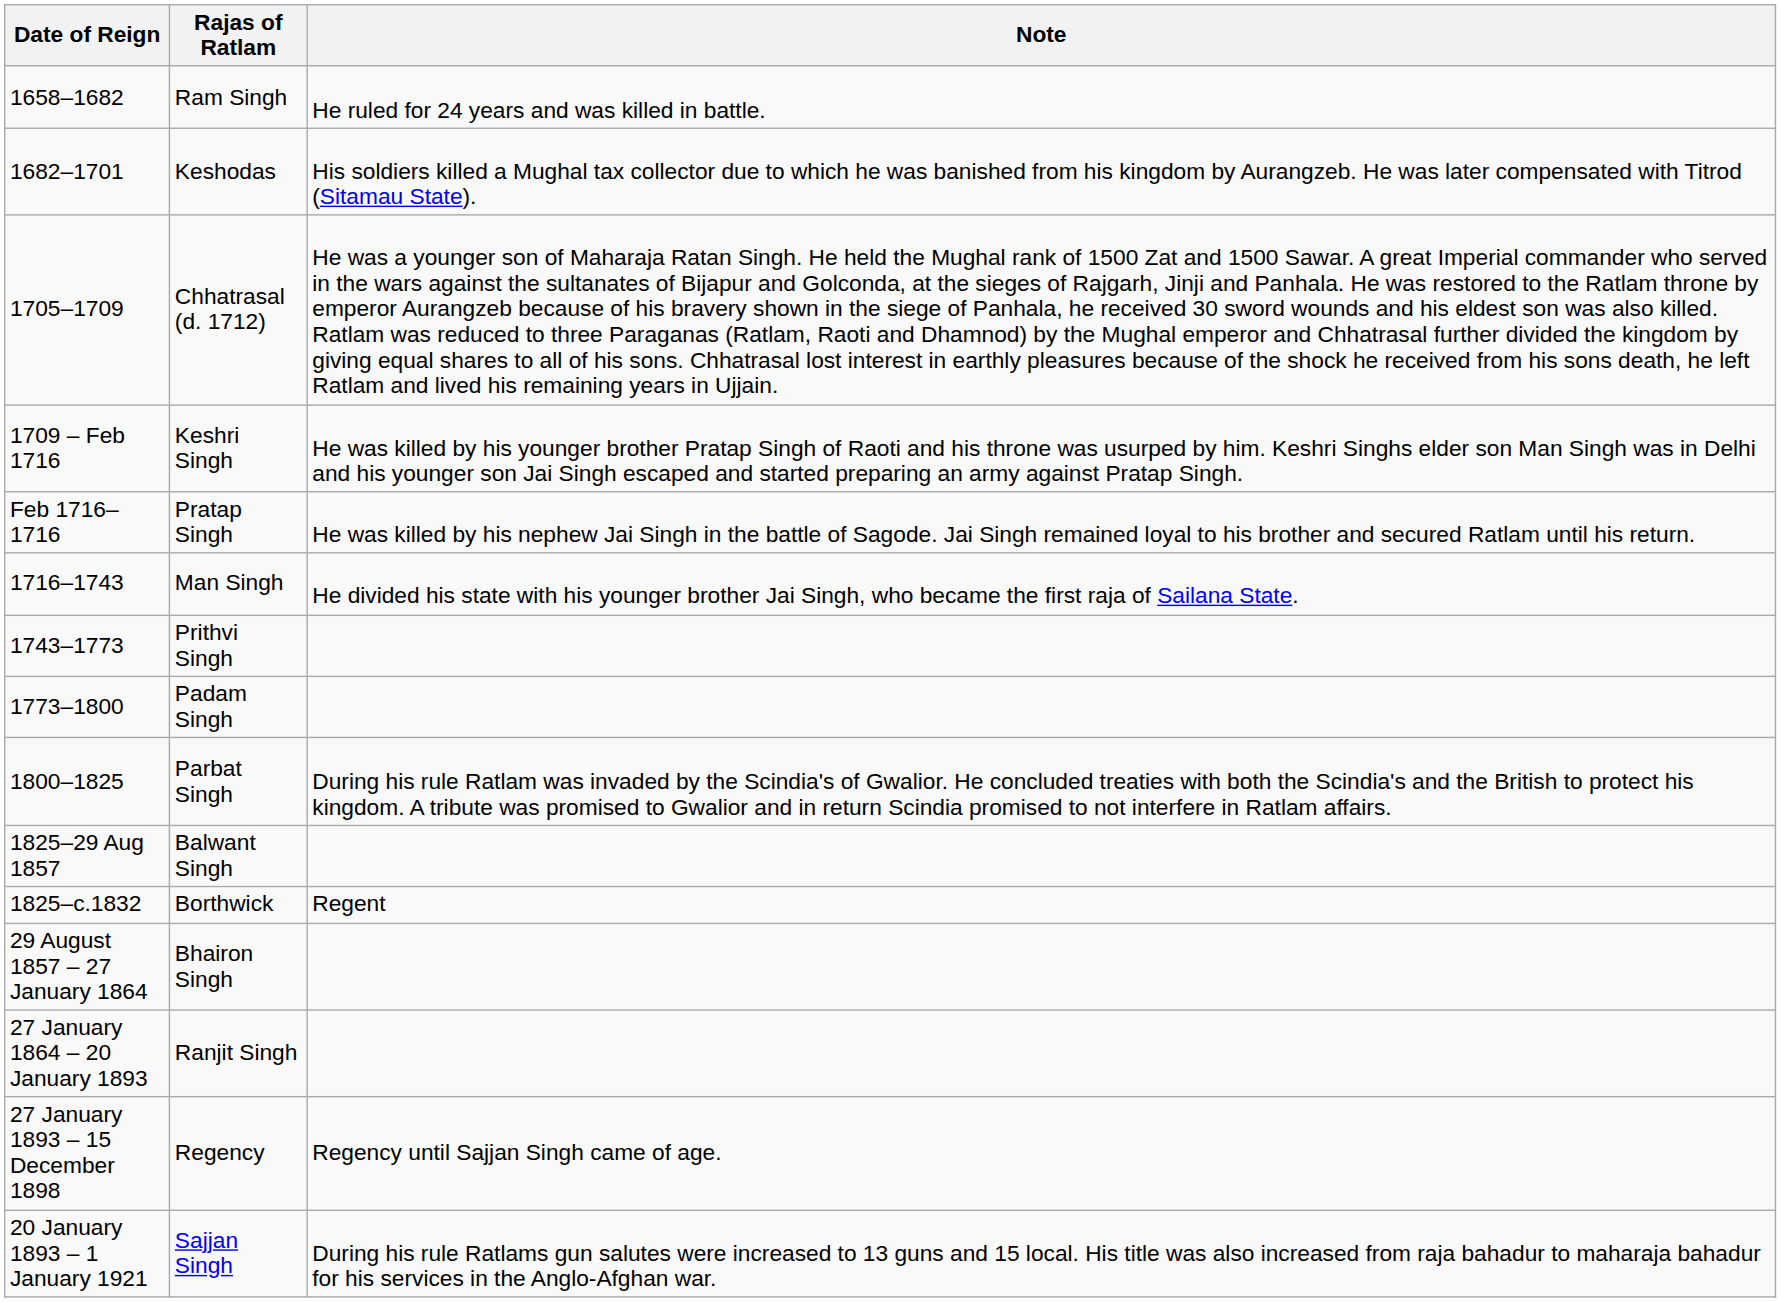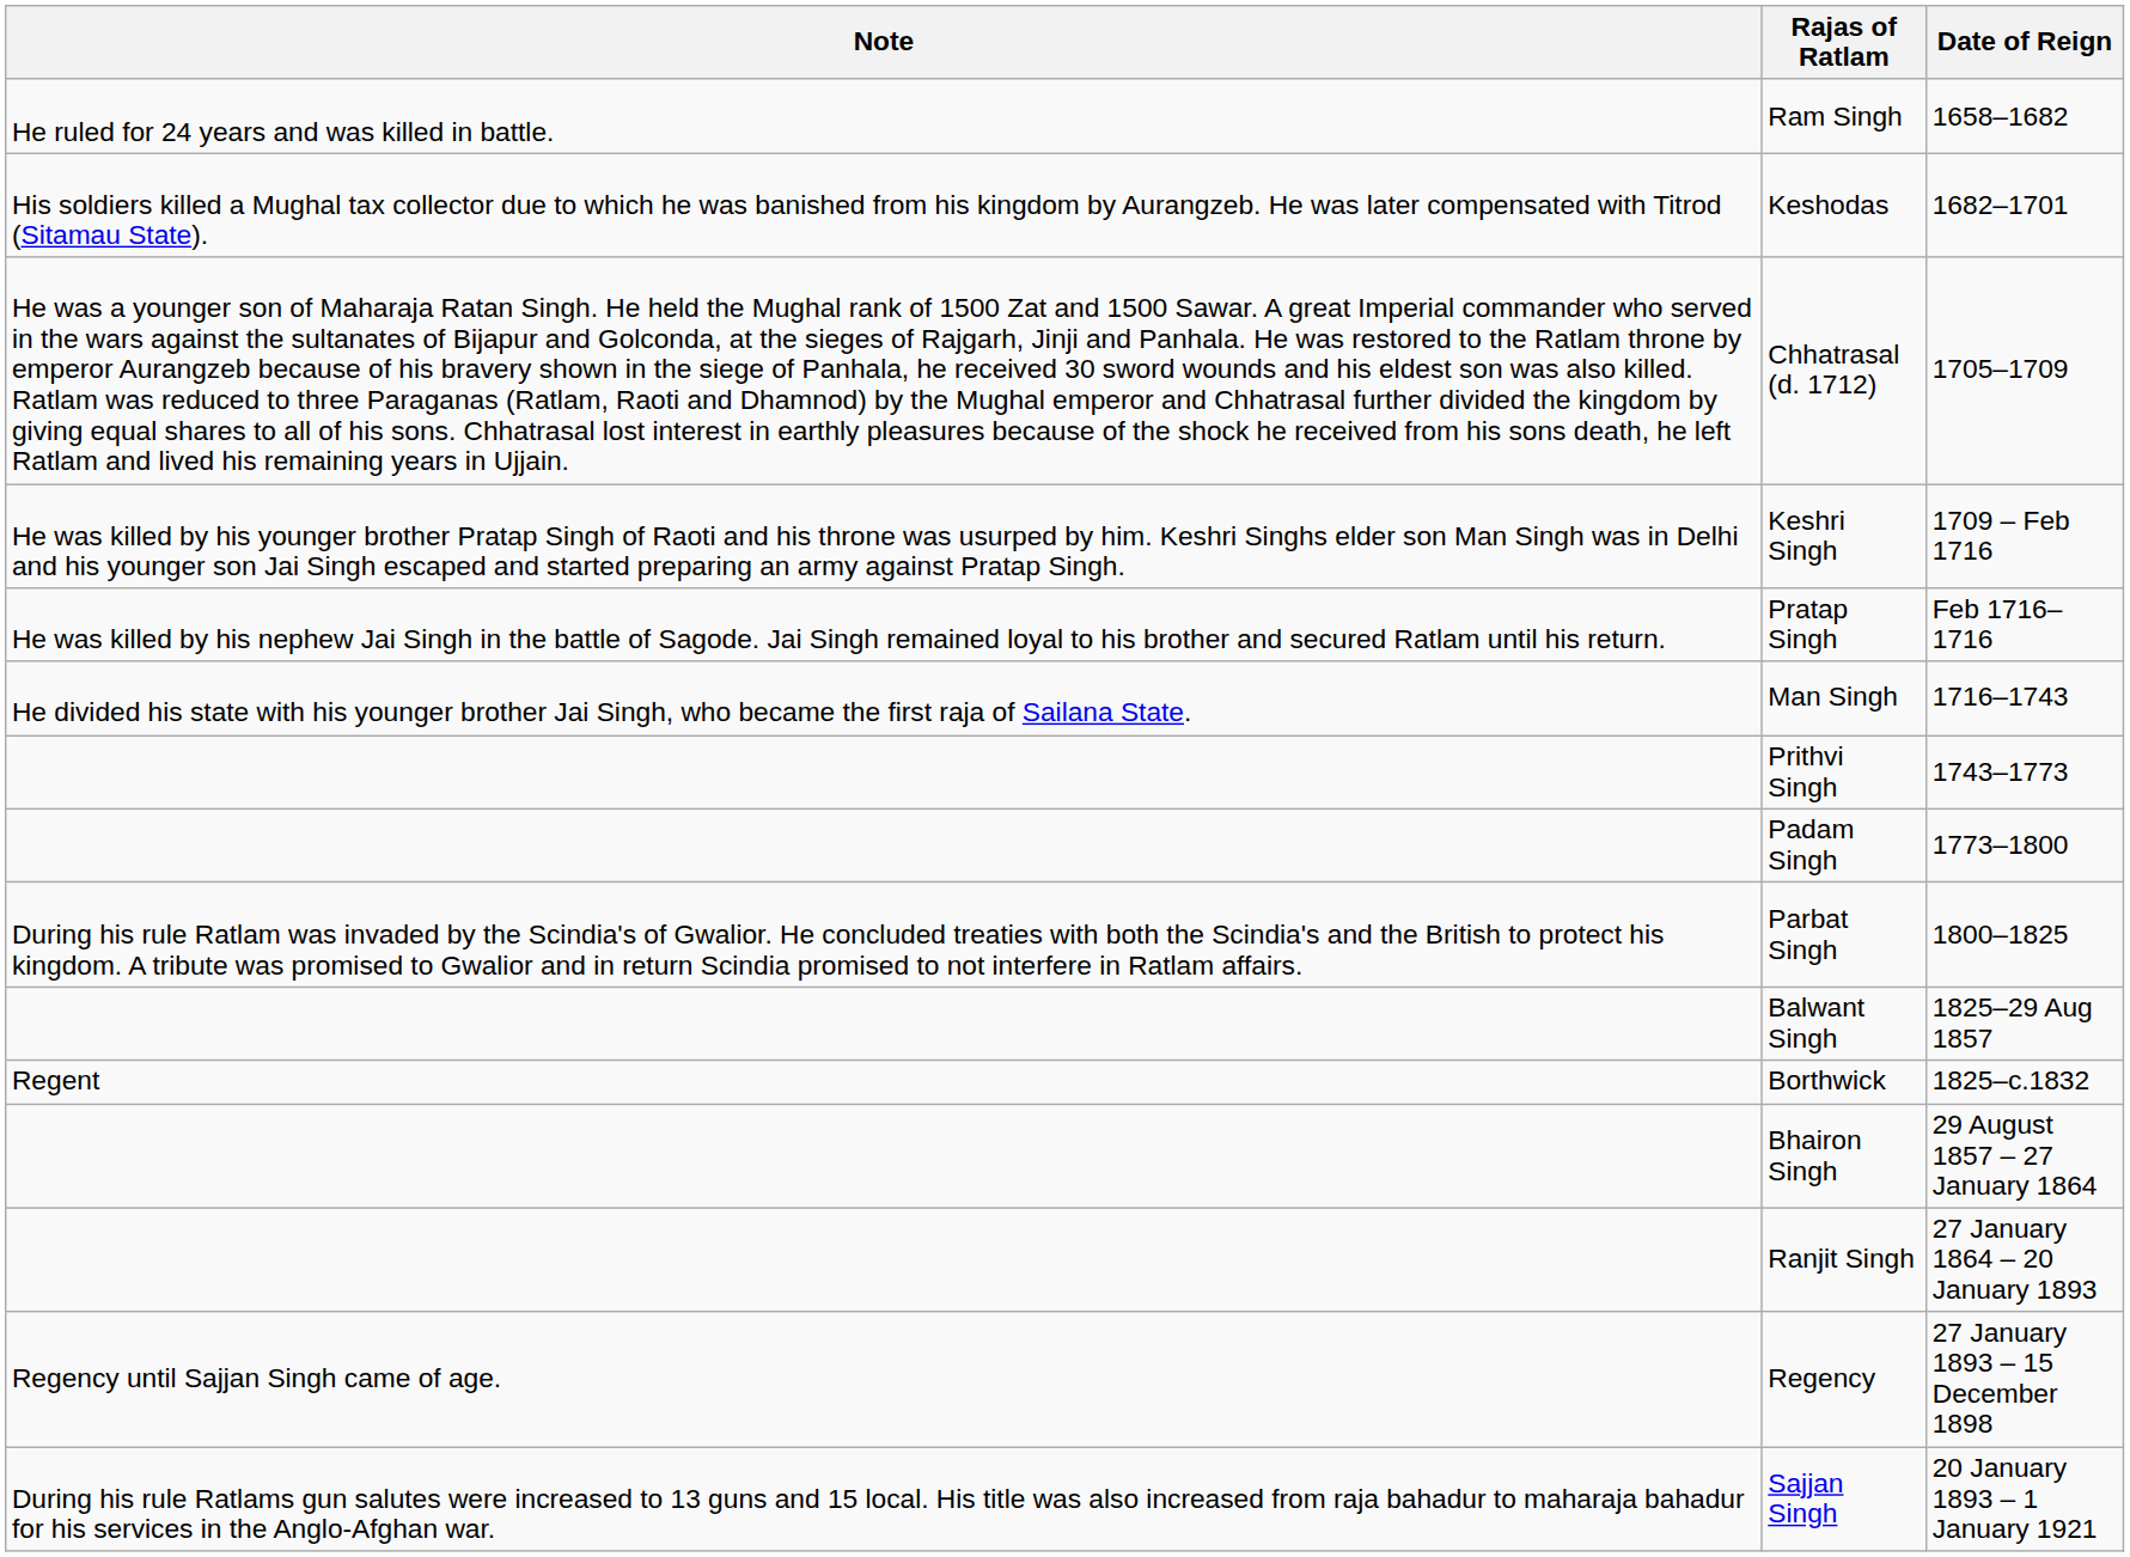columns swapped: Date of Reign <-> Note
